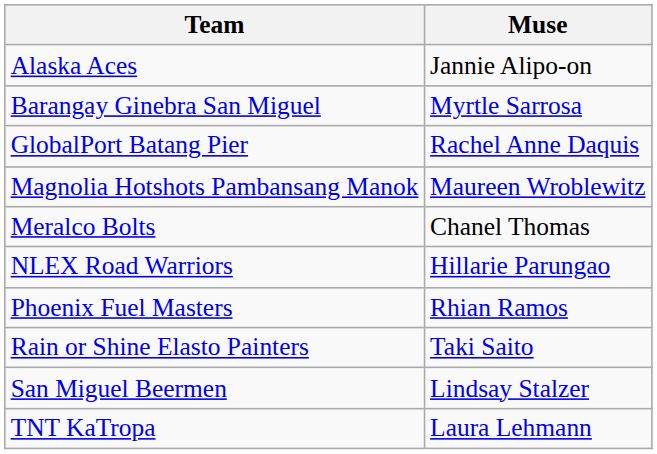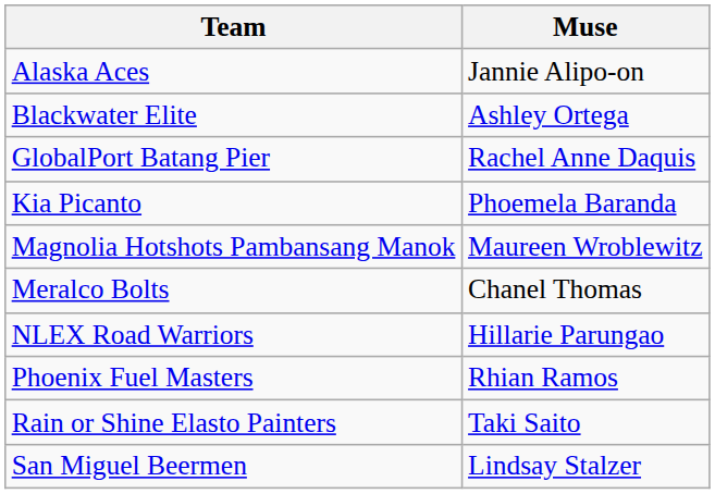- row: Barangay Ginebra San Miguel | Myrtle Sarrosa
+ row: Blackwater Elite | Ashley Ortega
+ row: Kia Picanto | Phoemela Baranda
- row: TNT KaTropa | Laura Lehmann
